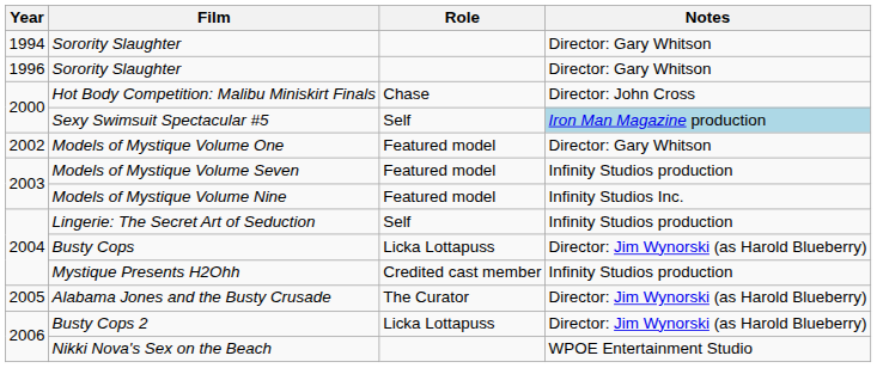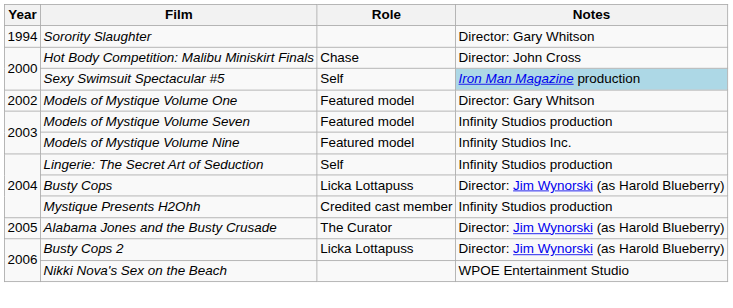- row: 1996 | Sorority Slaughter | Director: Gary Whitson
